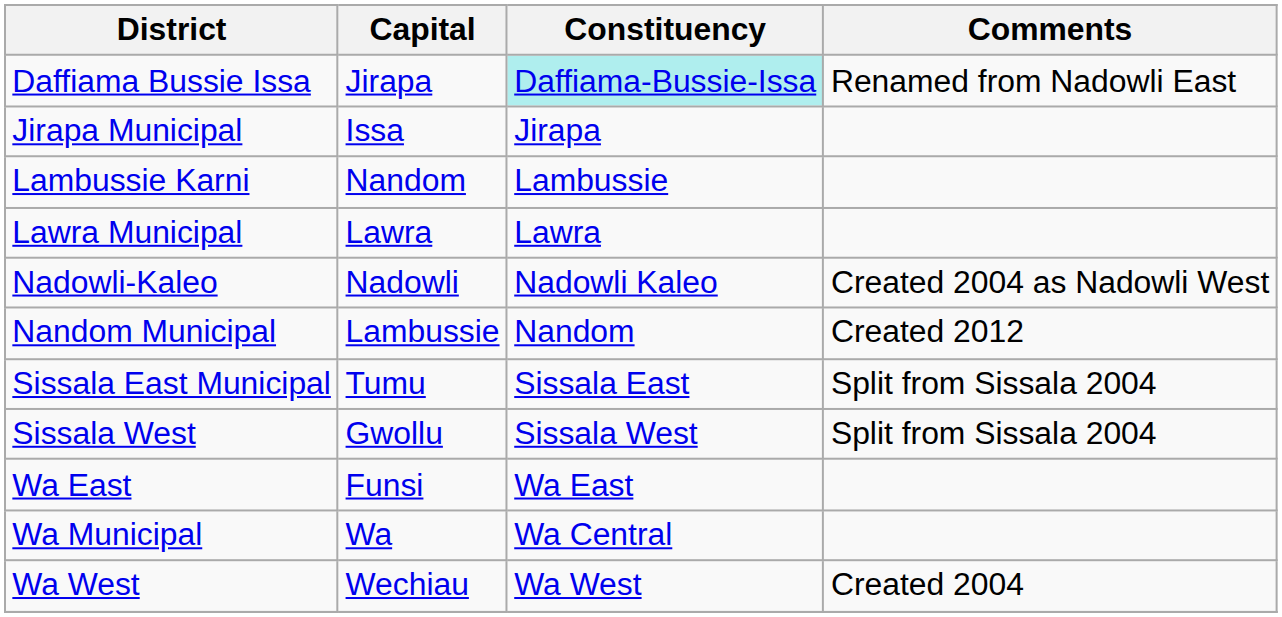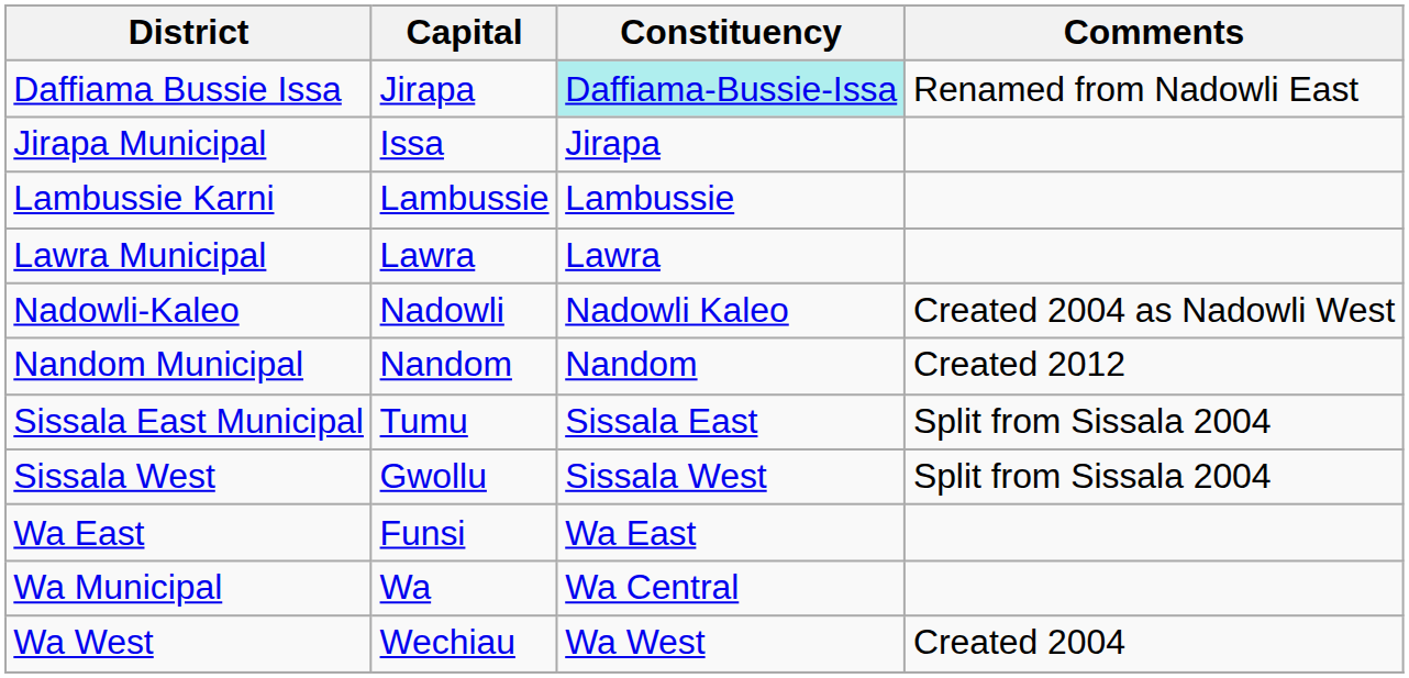Lambussie Karni | Capital: Nandom -> Lambussie
Nandom Municipal | Capital: Lambussie -> Nandom
